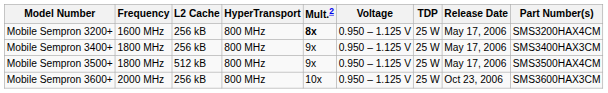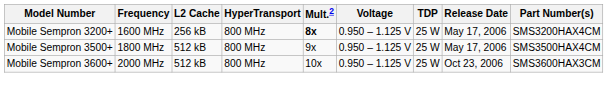- row: Mobile Sempron 3400+ | 1800 MHz | 256 kB | 800 MHz | 9x | 0.950 – 1.125 V | 25 W | May 17, 2006 | SMS3400HAX3CM
Mobile Sempron 3600+ | L2 Cache: 256 kB -> 512 kB
